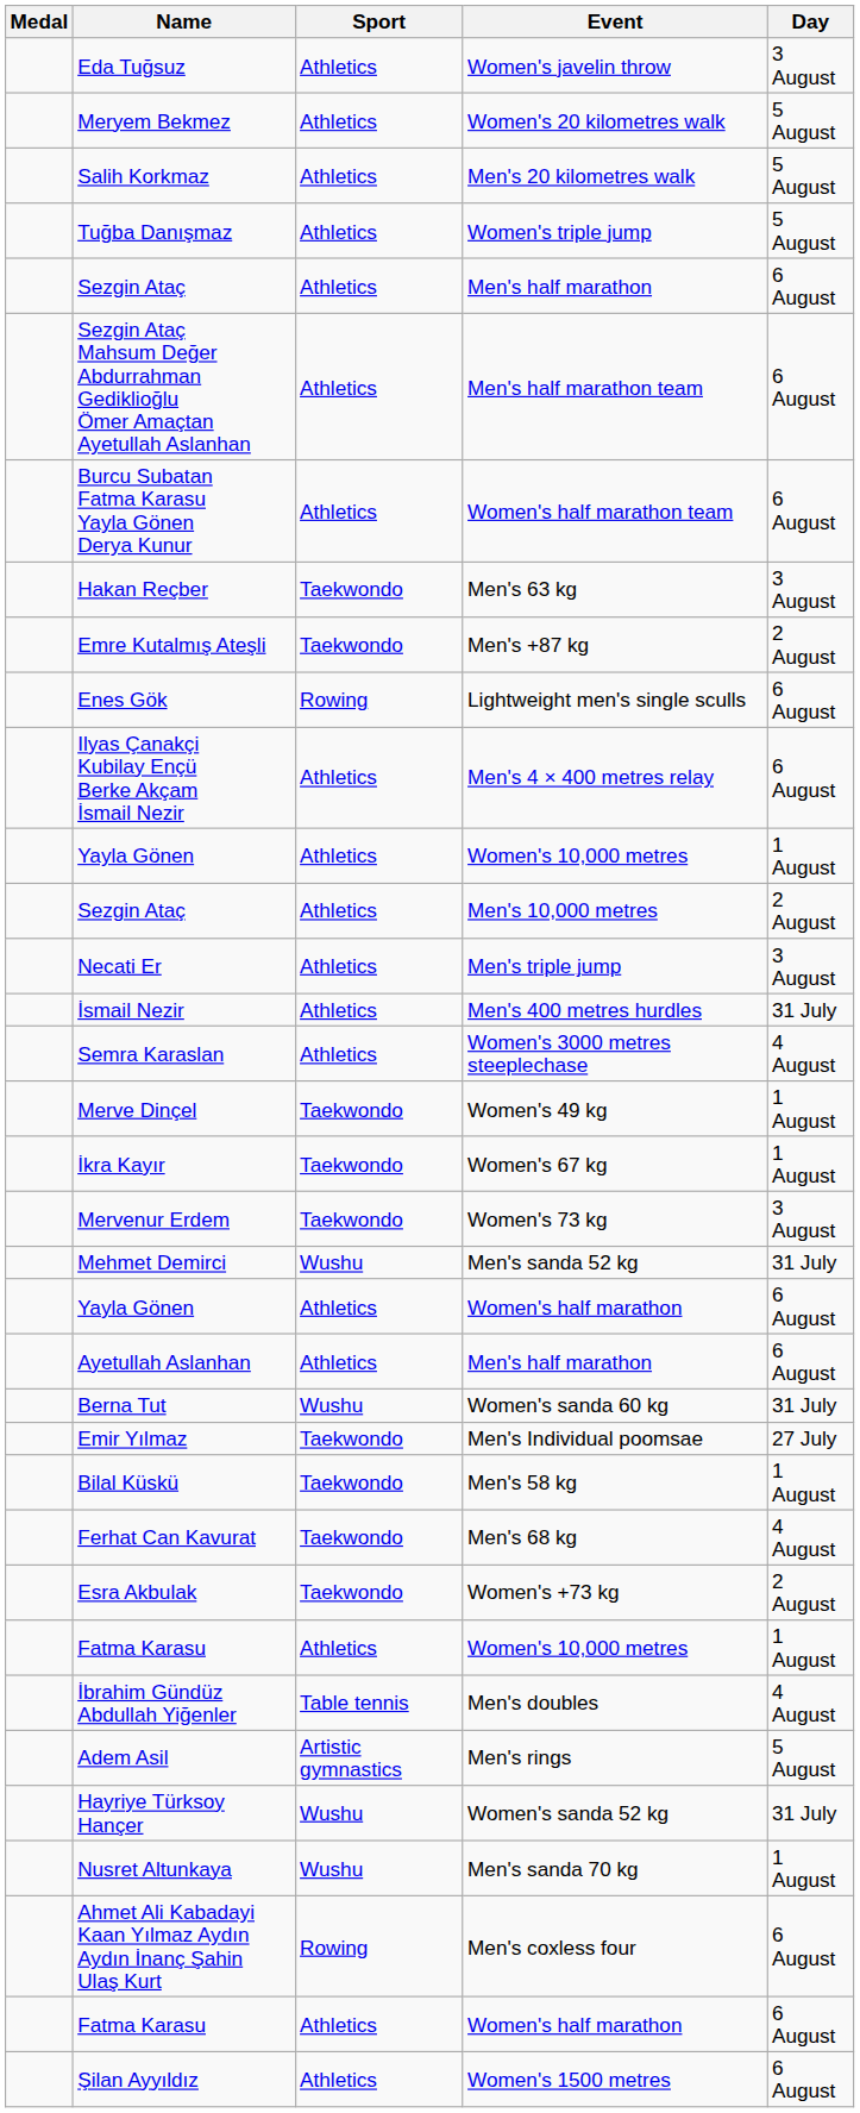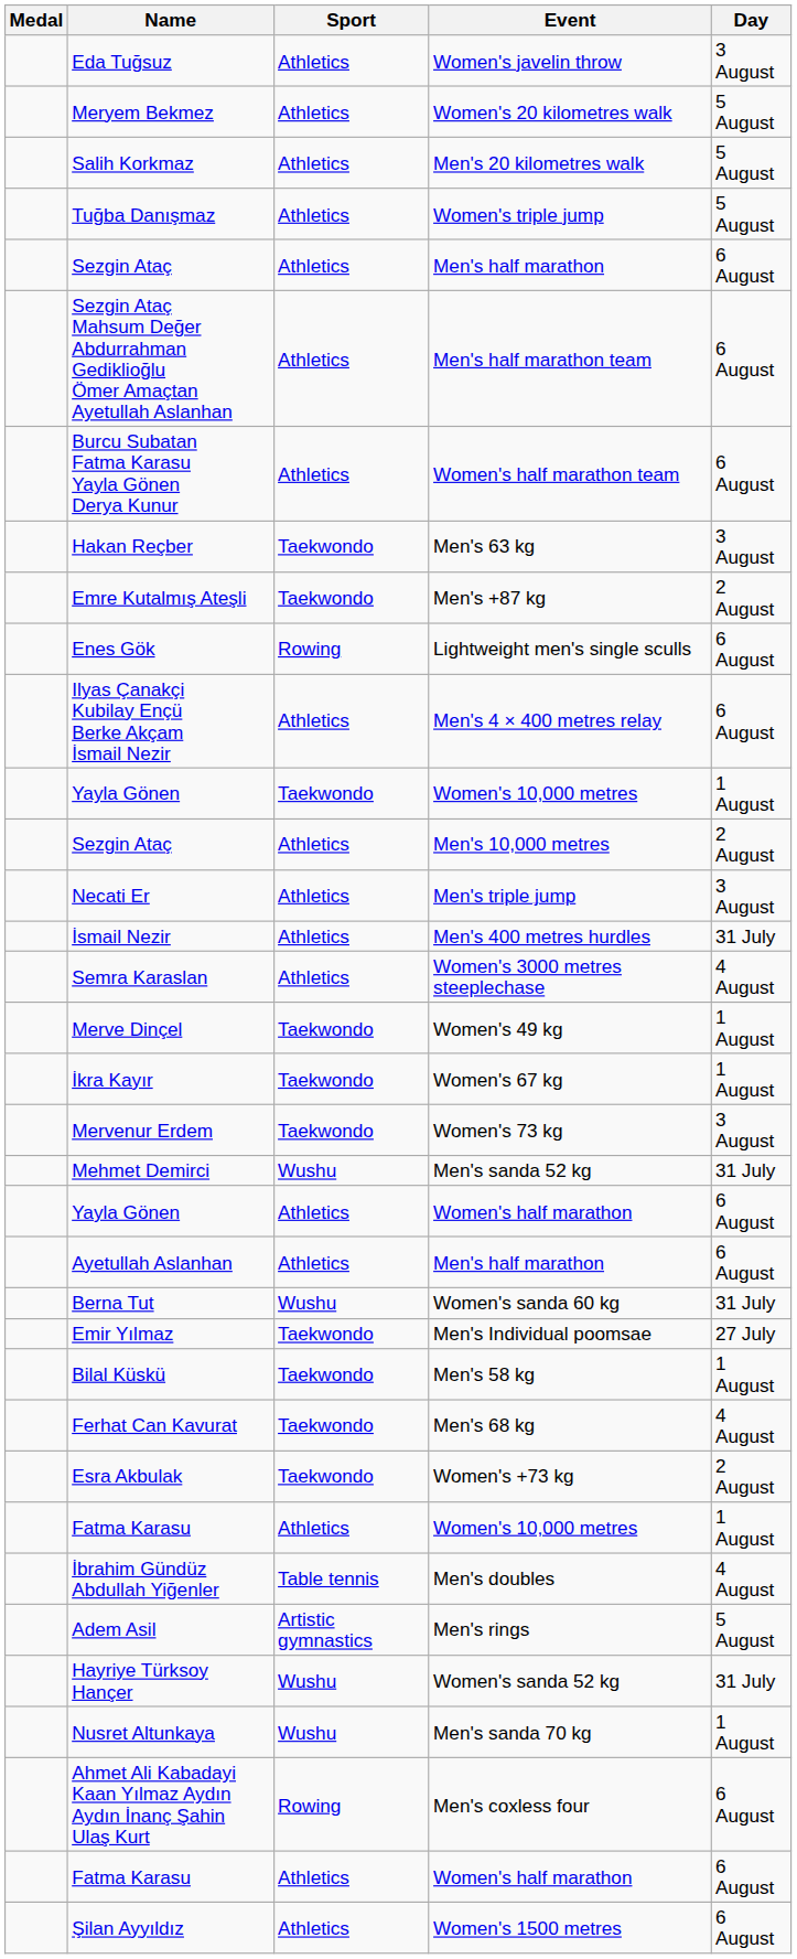Yayla Gönen / Women's 10,000 metres | Sport: Athletics -> Taekwondo
